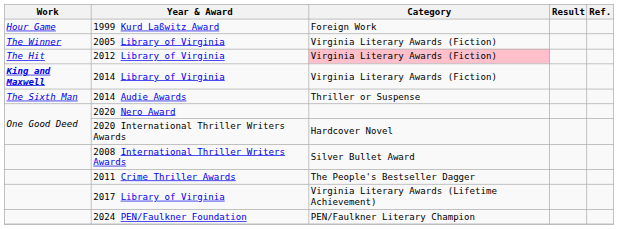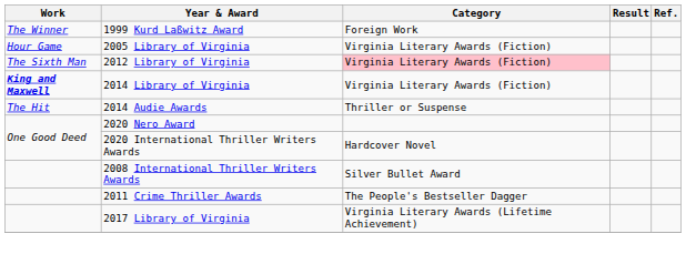1999 Kurd Laßwitz Award | Work: Hour Game -> The Winner
2005 Library of Virginia | Work: The Winner -> Hour Game
2012 Library of Virginia | Work: The Hit -> The Sixth Man
2014 Audie Awards | Work: The Sixth Man -> The Hit
- row: 2024 PEN/Faulkner Foundation | PEN/Faulkner Literary Champion
